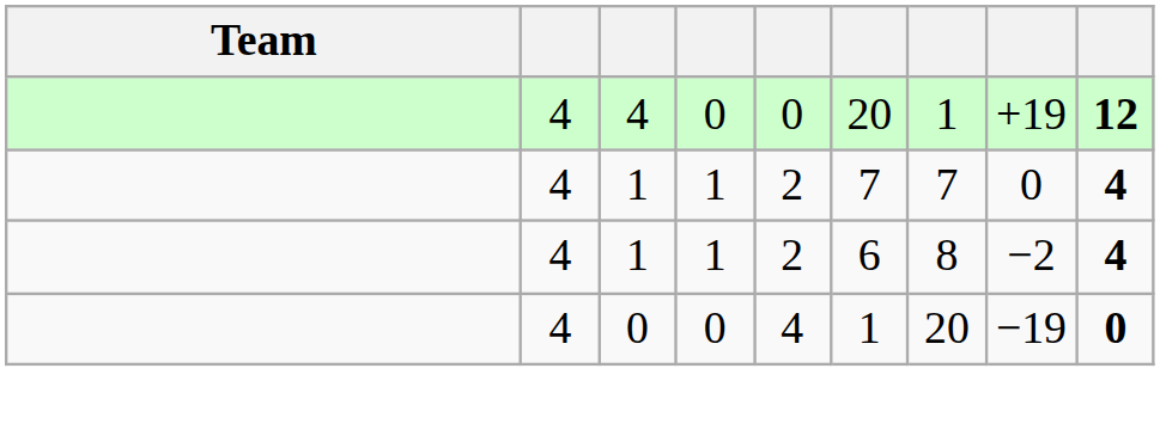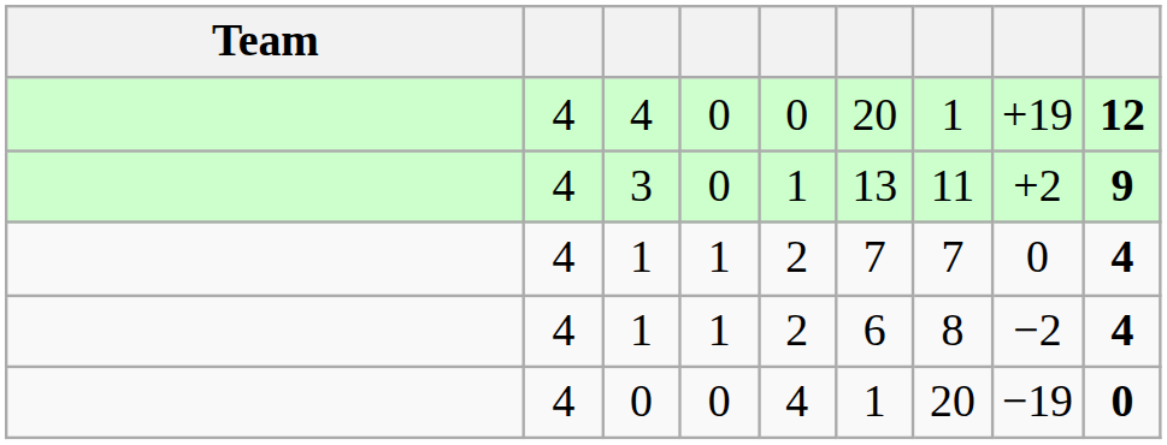+ row: 4 | 3 | 0 | 1 | 13 | 11 | +2 | 9
